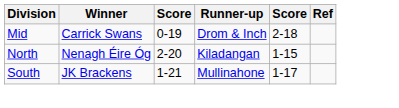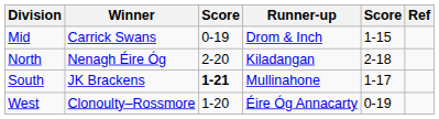Mid | column 5: 2-18 -> 1-15
North | column 5: 1-15 -> 2-18
South | column 3: normal -> bold
+ row: West | Clonoulty–Rossmore | 1-20 | Éire Óg Annacarty | 0-19
